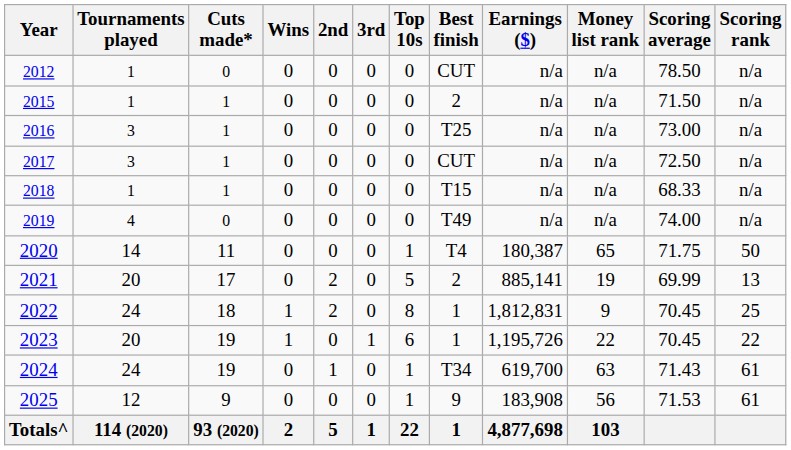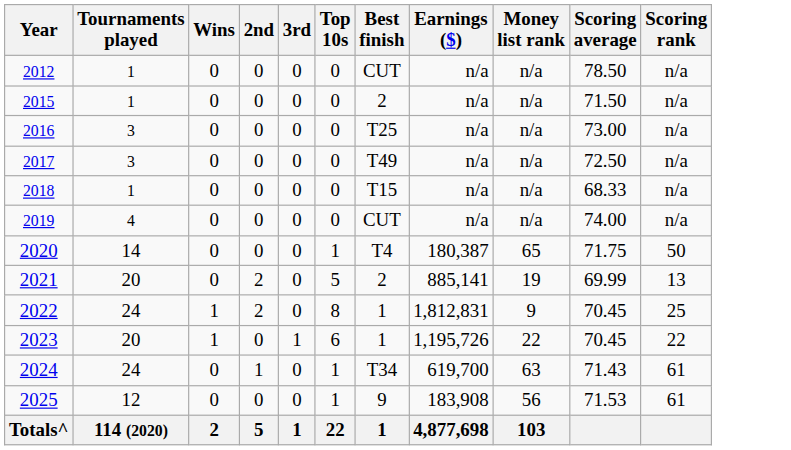- column: Cuts made* | 0 | 1 | 1 | 1 | 1 | 0 | 11 | 17 | 18 | 19 | 19 | 9 | 93 (2020)
2017 | Best finish: CUT -> T49
2019 | Best finish: T49 -> CUT
